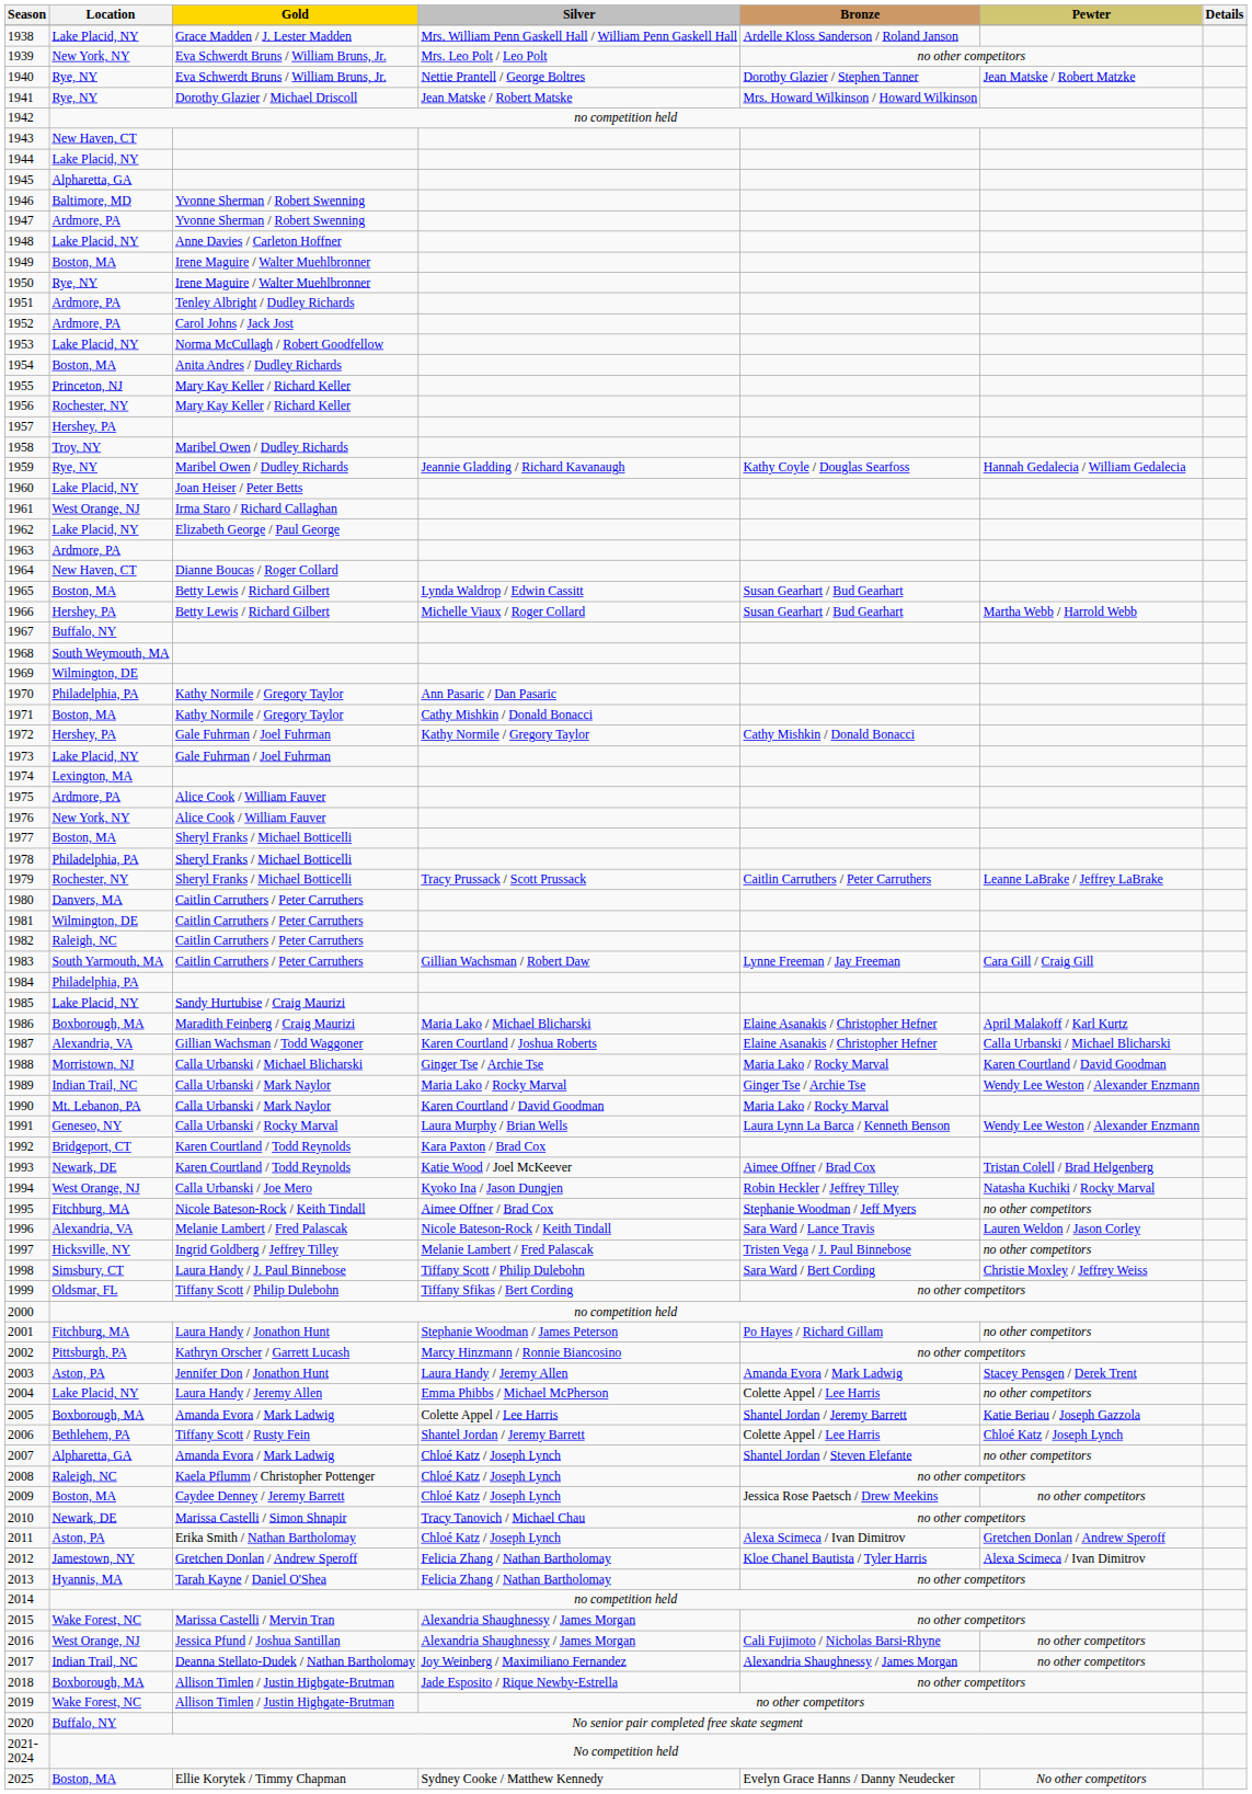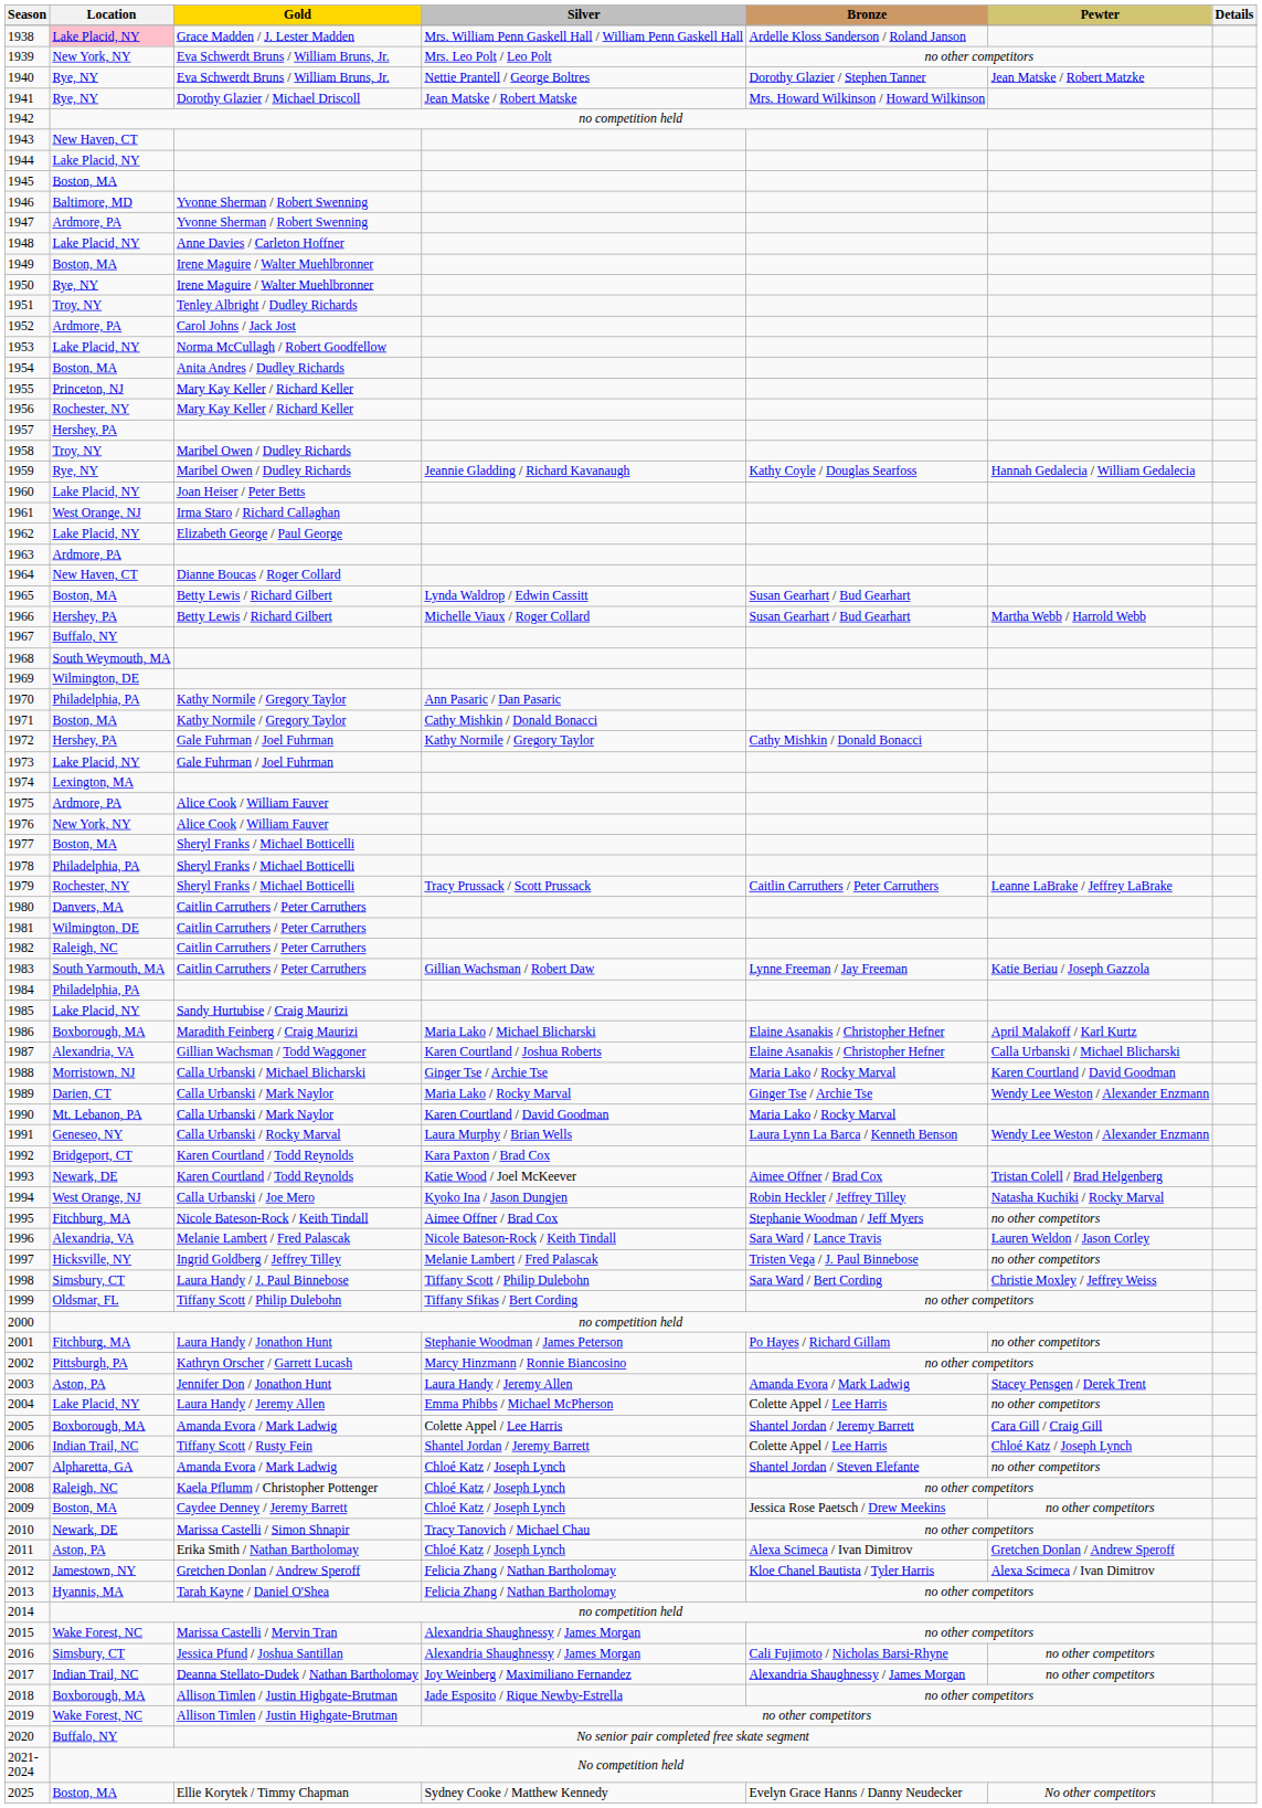1938 | Location: no background -> pink background
1945 | Location: Alpharetta, GA -> Boston, MA
1951 | Location: Ardmore, PA -> Troy, NY
1983 | Pewter: Cara Gill / Craig Gill -> Katie Beriau / Joseph Gazzola
1989 | Location: Indian Trail, NC -> Darien, CT
2005 | Pewter: Katie Beriau / Joseph Gazzola -> Cara Gill / Craig Gill
2006 | Location: Bethlehem, PA -> Indian Trail, NC
2016 | Location: West Orange, NJ -> Simsbury, CT
